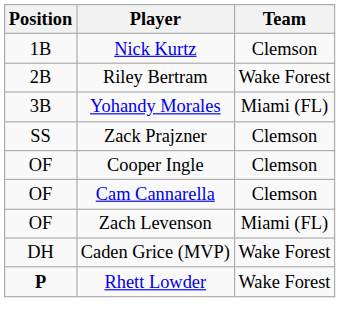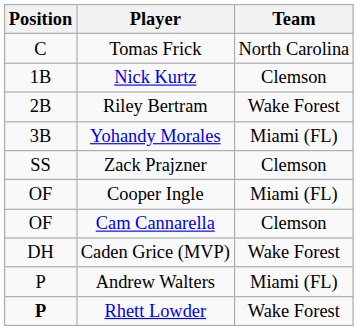+ row: C | Tomas Frick | North Carolina
Cooper Ingle | Team: Clemson -> Miami (FL)
- row: OF | Zach Levenson | Miami (FL)
+ row: P | Andrew Walters | Miami (FL)
